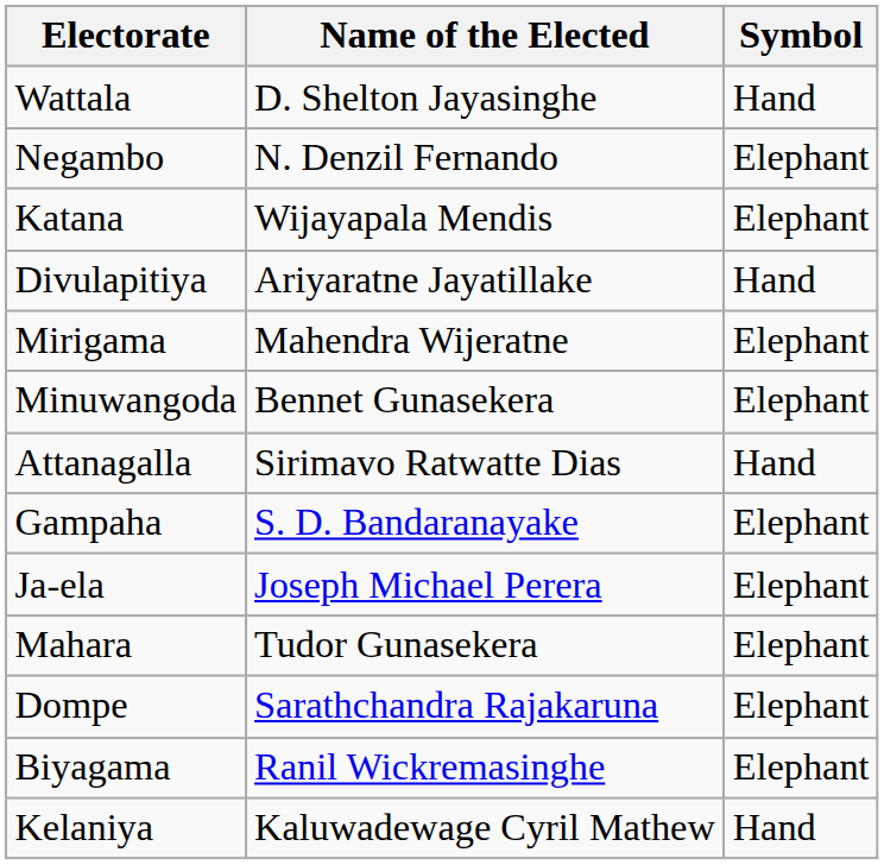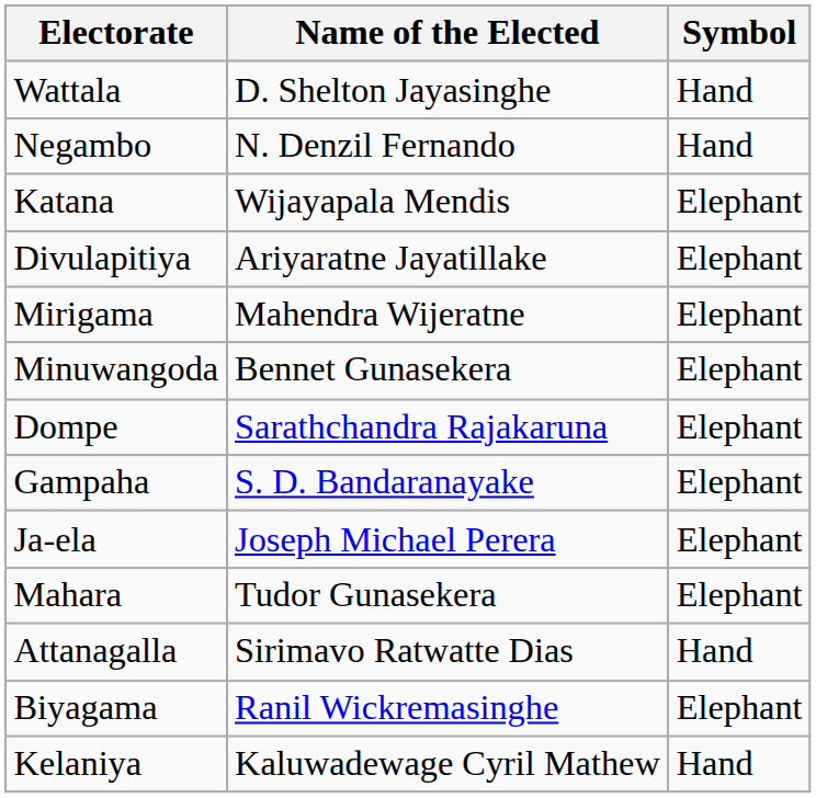Negambo | Symbol: Elephant -> Hand
Divulapitiya | Symbol: Hand -> Elephant
rows swapped: Attanagalla <-> Dompe
